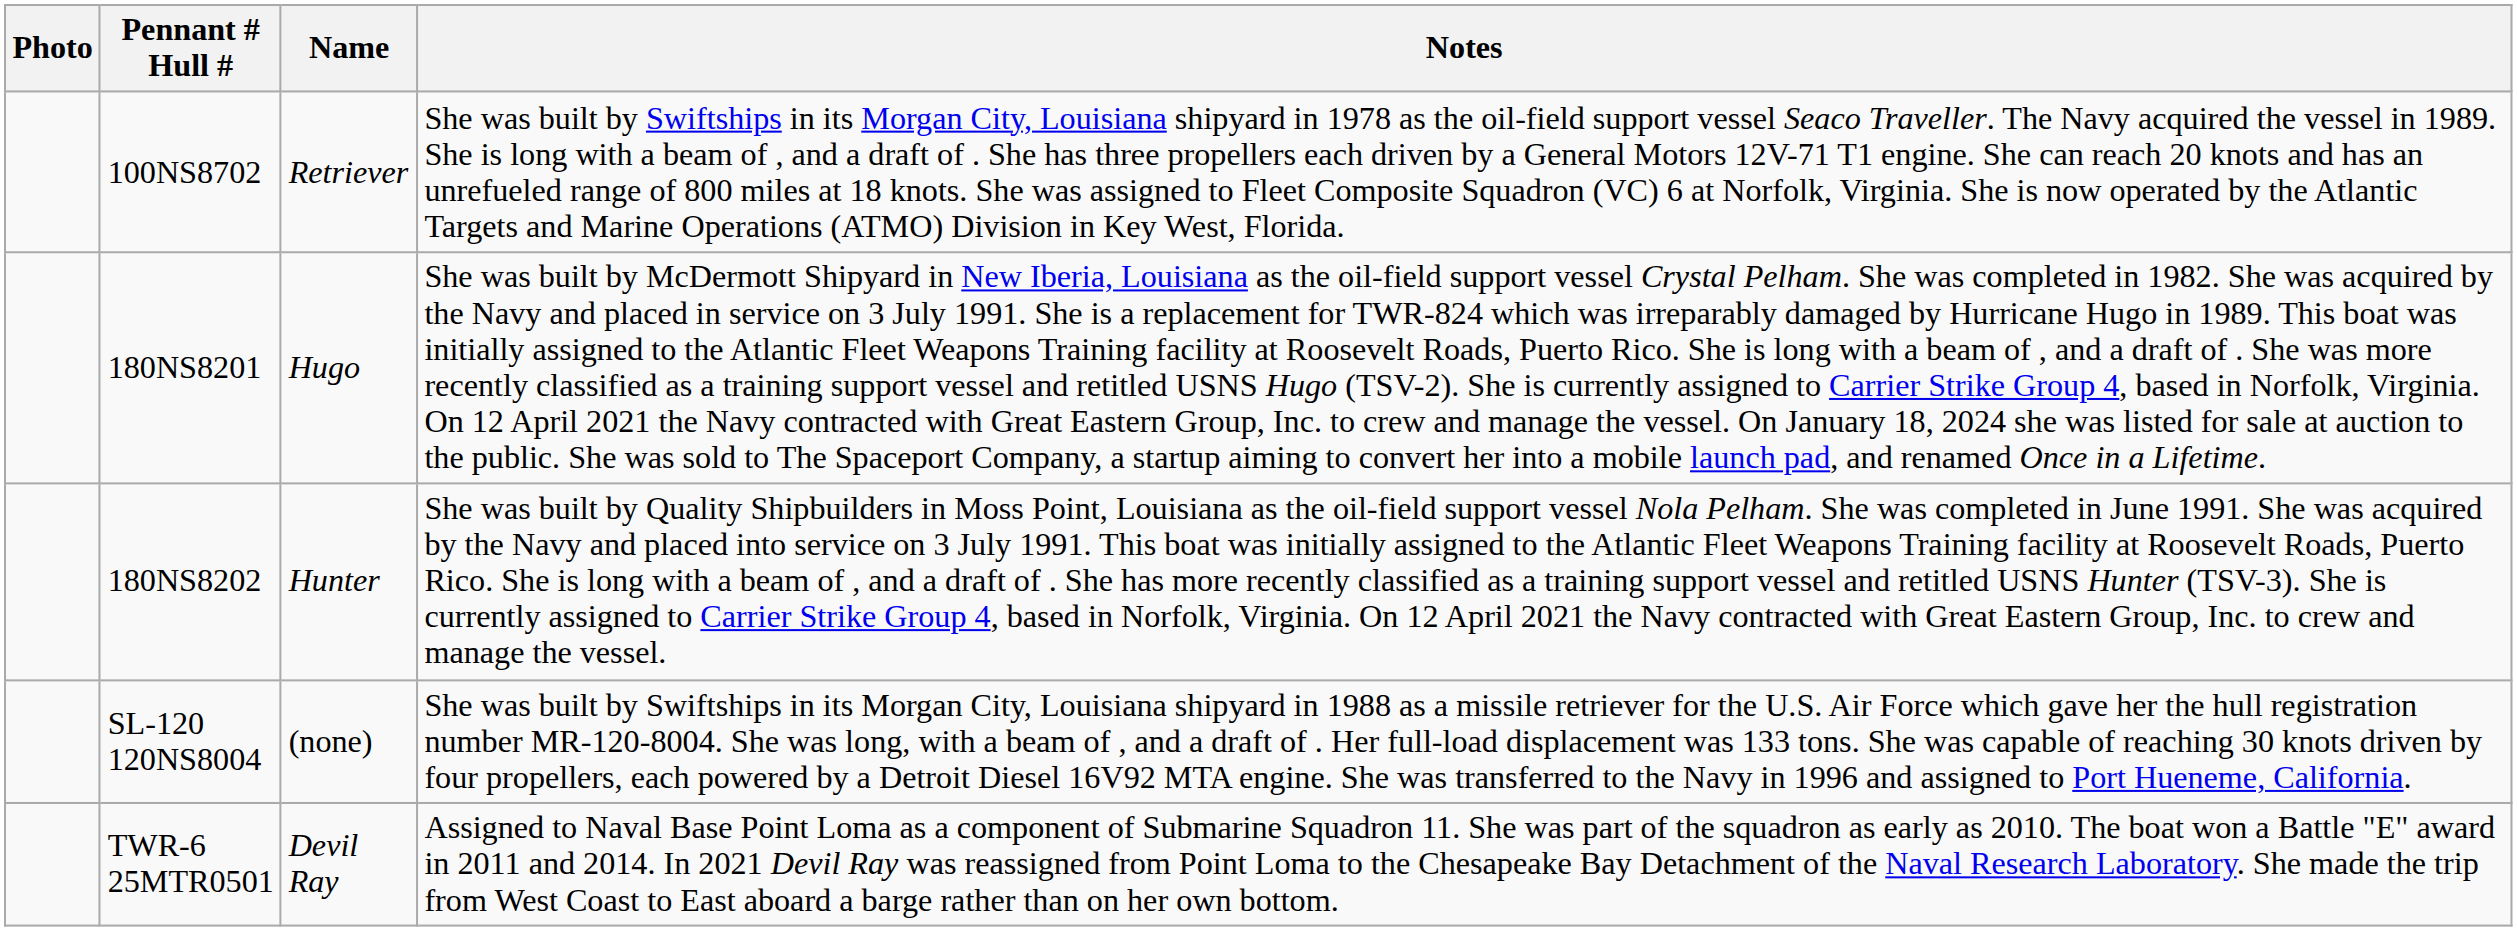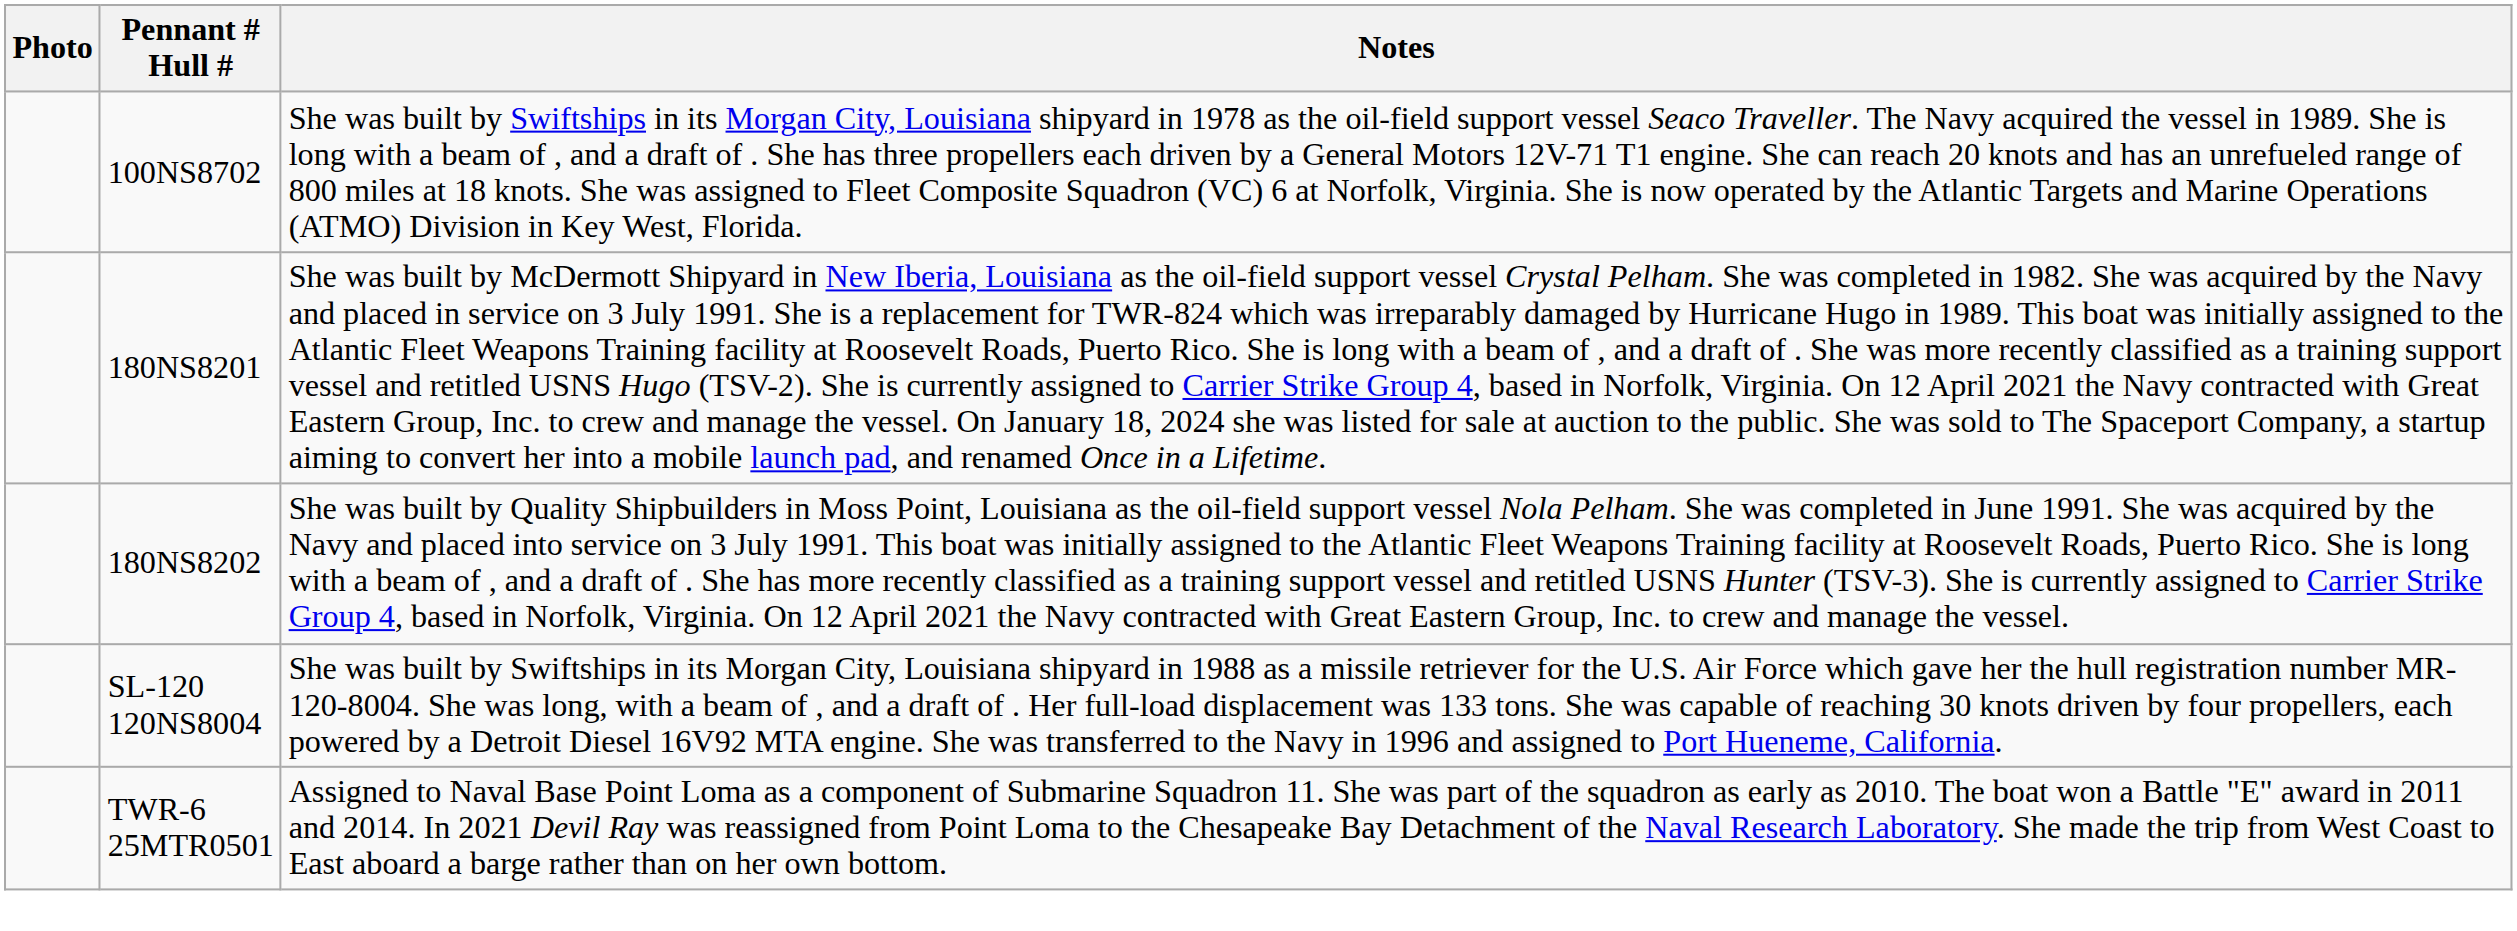- column: Name | Retriever | Hugo | Hunter | (none) | Devil Ray
